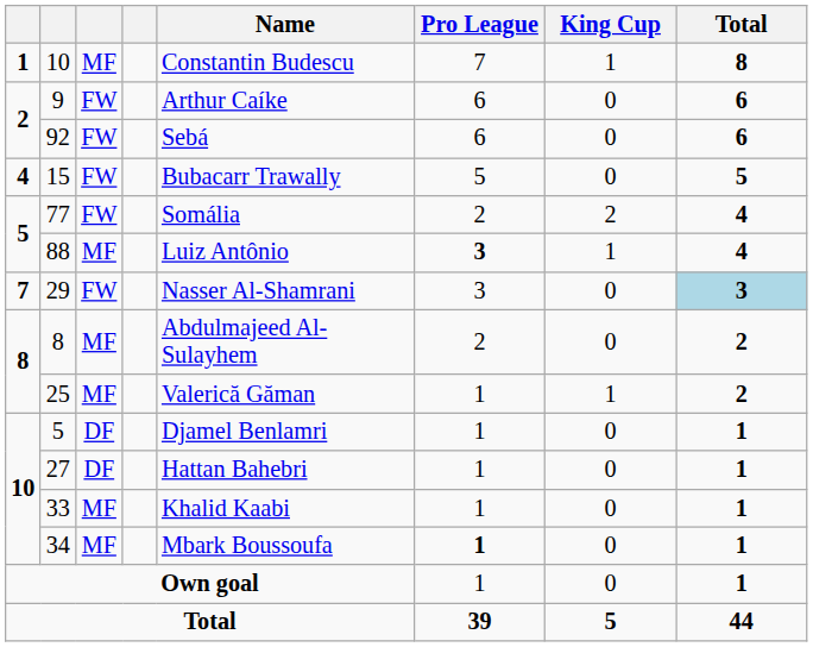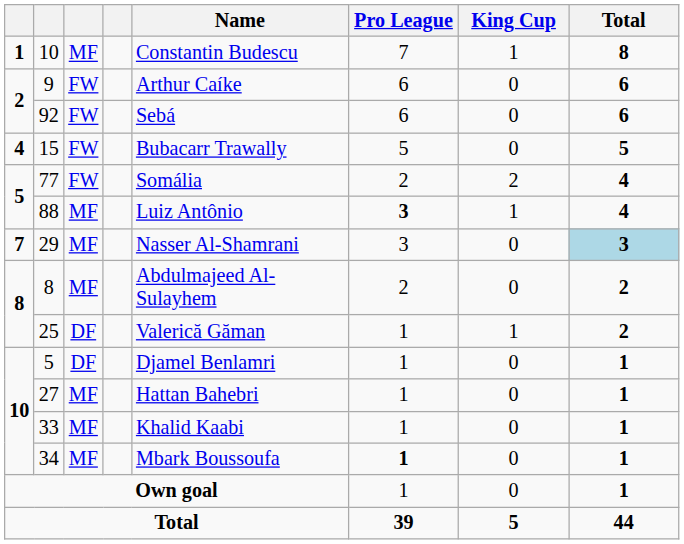29 | column 3: FW -> MF
25 | column 3: MF -> DF
27 | column 3: DF -> MF
